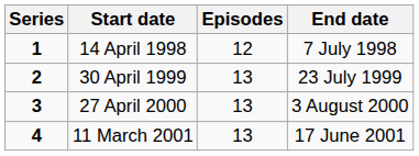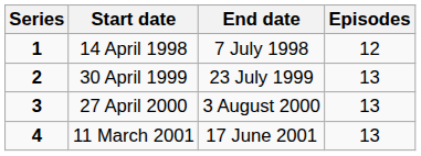columns swapped: End date <-> Episodes
